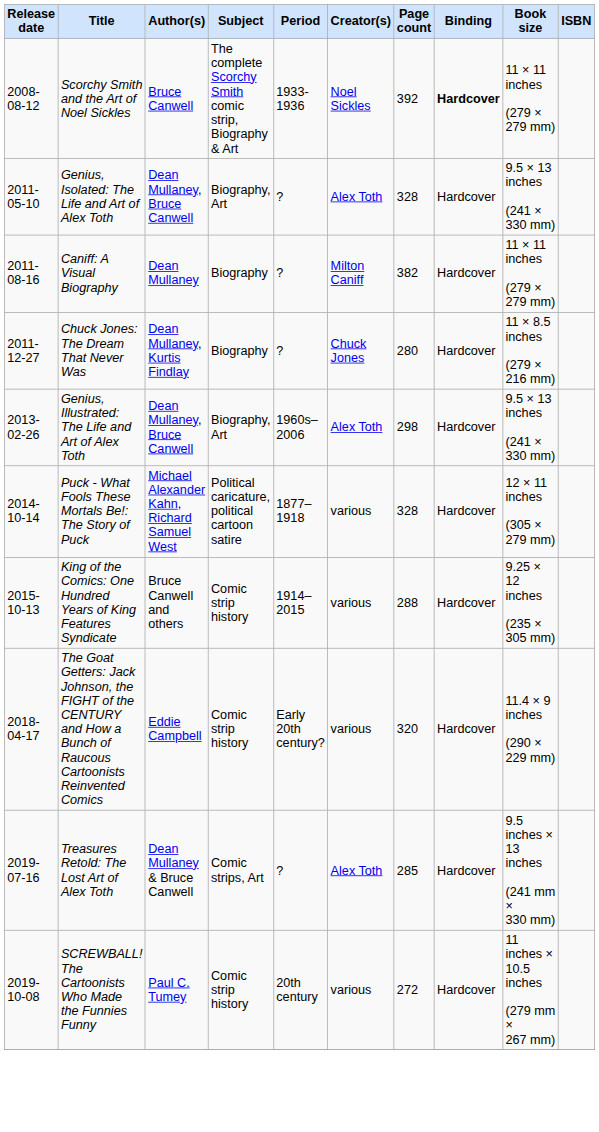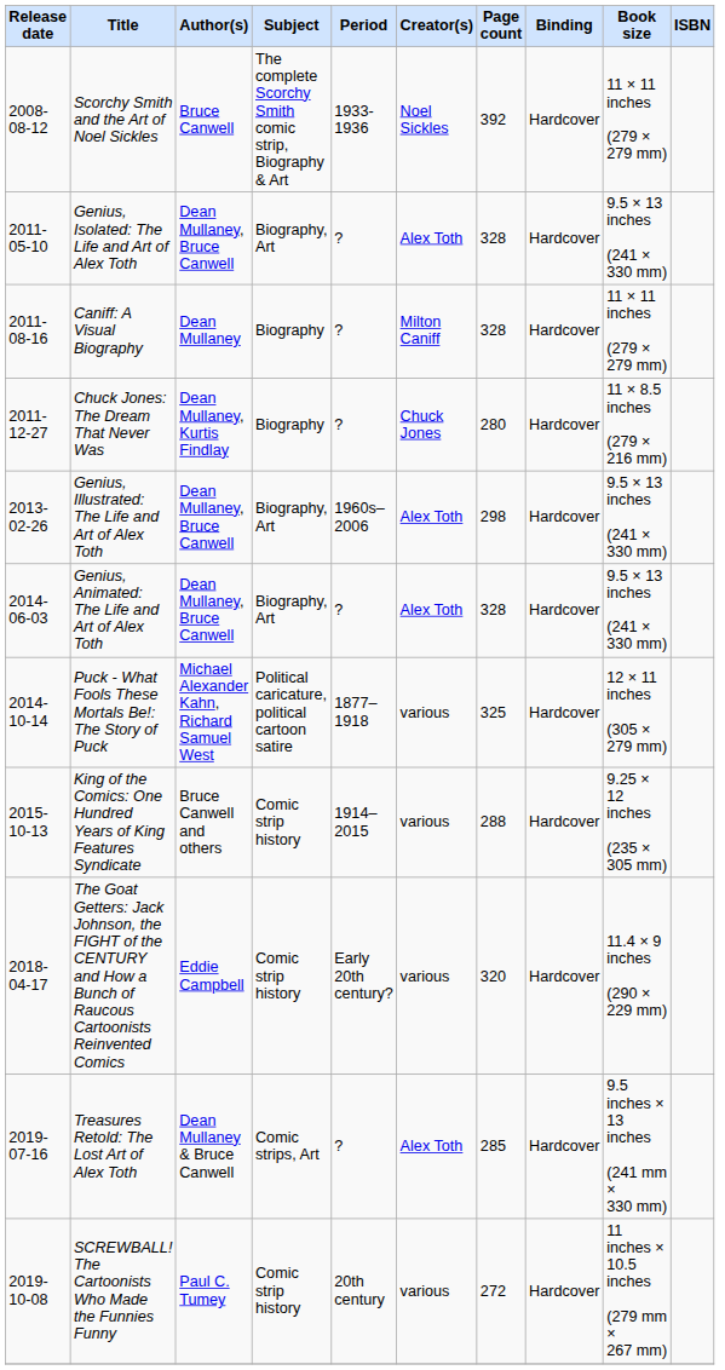Scorchy Smith and the Art of Noel Sickles | Binding: bold -> normal
Caniff: A Visual Biography | Page count: 382 -> 328
+ row: 2014-06-03 | Genius, Animated: The Life and Art of Alex Toth | Dean Mullaney, Bruce Canwell | Biography, Art | ? | Alex Toth | 328 | Hardcover | 9.5 × 13 inches (241 × 330 mm)
Puck - What Fools These Mortals Be!: The Story of Puck | Page count: 328 -> 325
